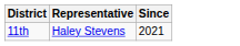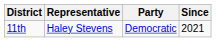+ column: Party | Democratic
